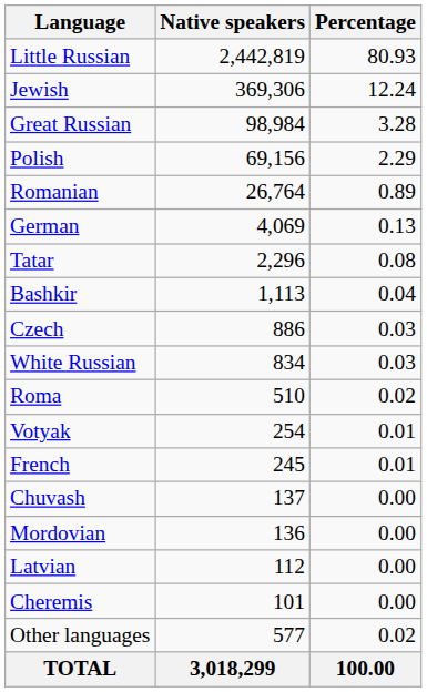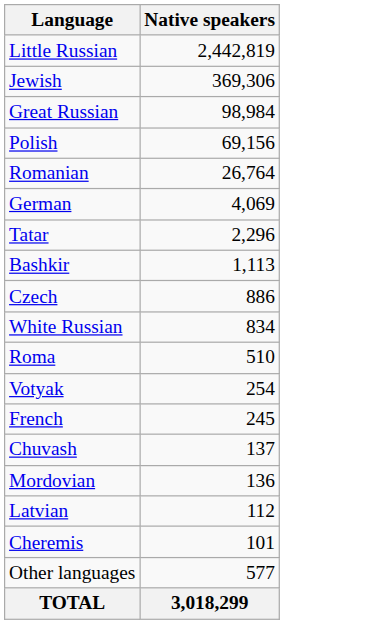- column: Percentage | 80.93 | 12.24 | 3.28 | 2.29 | 0.89 | 0.13 | 0.08 | 0.04 | 0.03 | 0.03 | 0.02 | 0.01 | 0.01 | 0.00 | 0.00 | 0.00 | 0.00 | 0.02 | 100.00
